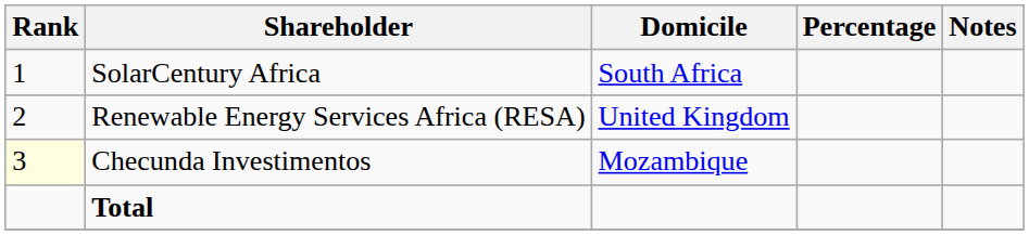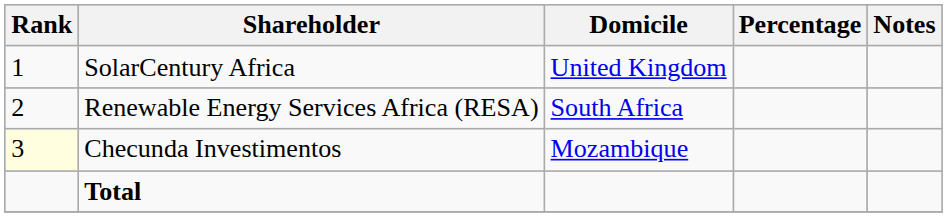SolarCentury Africa | Domicile: South Africa -> United Kingdom
Renewable Energy Services Africa (RESA) | Domicile: United Kingdom -> South Africa
